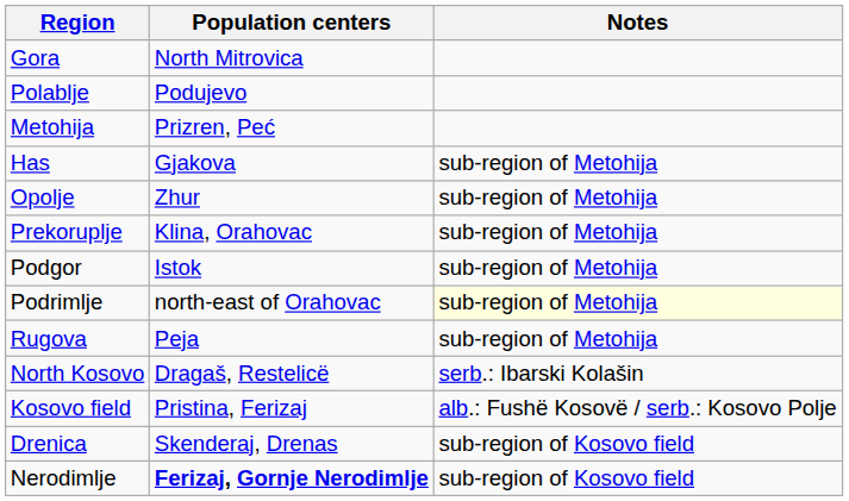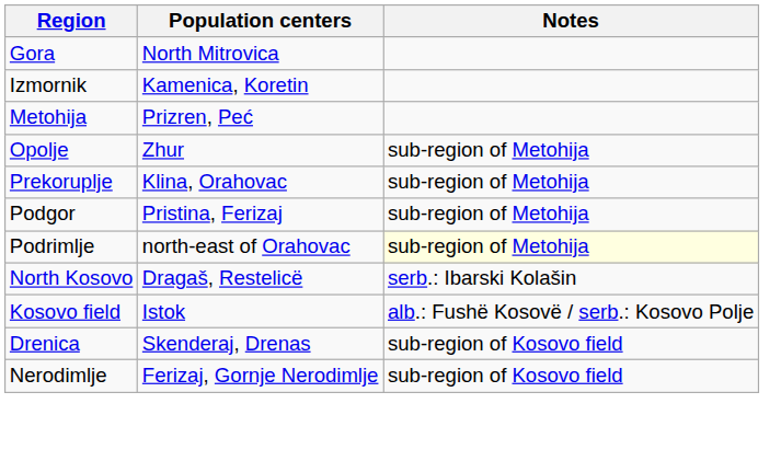+ row: Izmornik | Kamenica, Koretin
- row: Polablje | Podujevo
- row: Has | Gjakova | sub-region of Metohija
Podgor | Population centers: Istok -> Pristina, Ferizaj
- row: Rugova | Peja | sub-region of Metohija
Kosovo field | Population centers: Pristina, Ferizaj -> Istok
Nerodimlje | Population centers: bold -> normal
